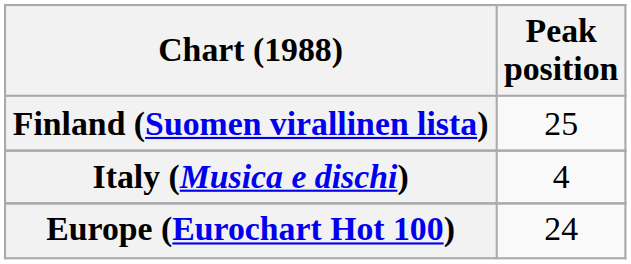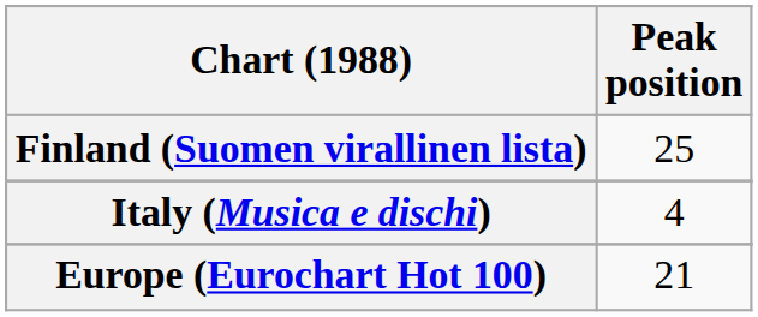Europe (Eurochart Hot 100) | Peak position: 24 -> 21
